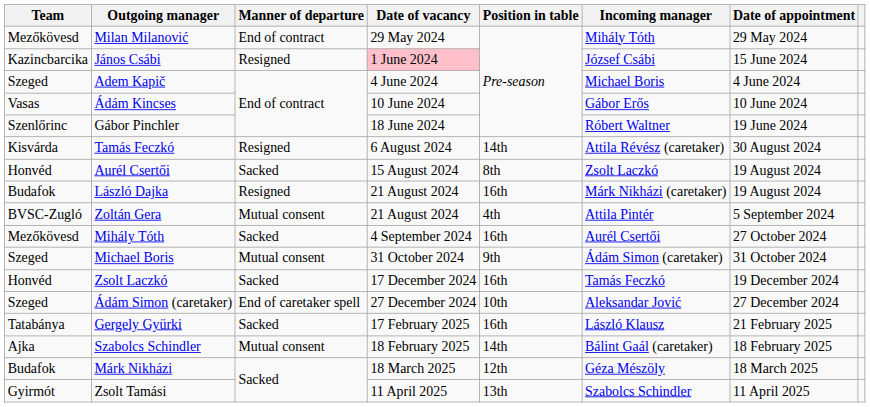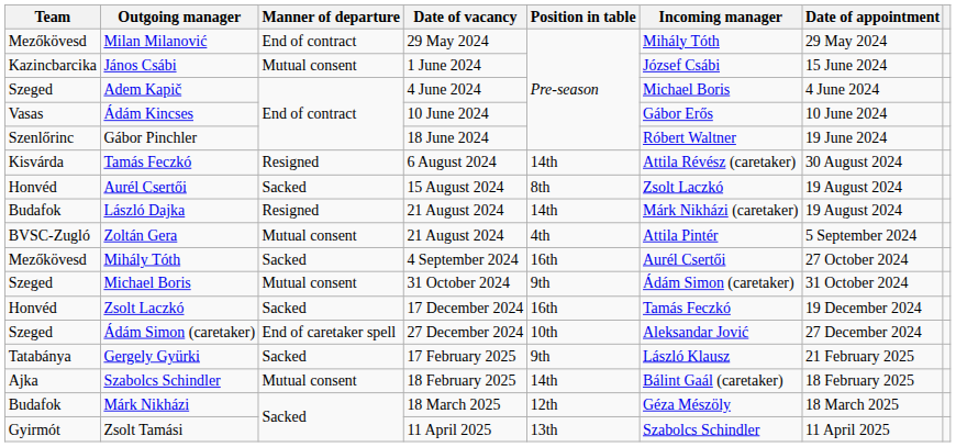János Csábi | Manner of departure: Resigned -> Mutual consent
János Csábi | Date of vacancy: pink background -> no background
László Dajka | Position in table: 16th -> 14th
Gergely Gyürki | Position in table: 16th -> 9th
